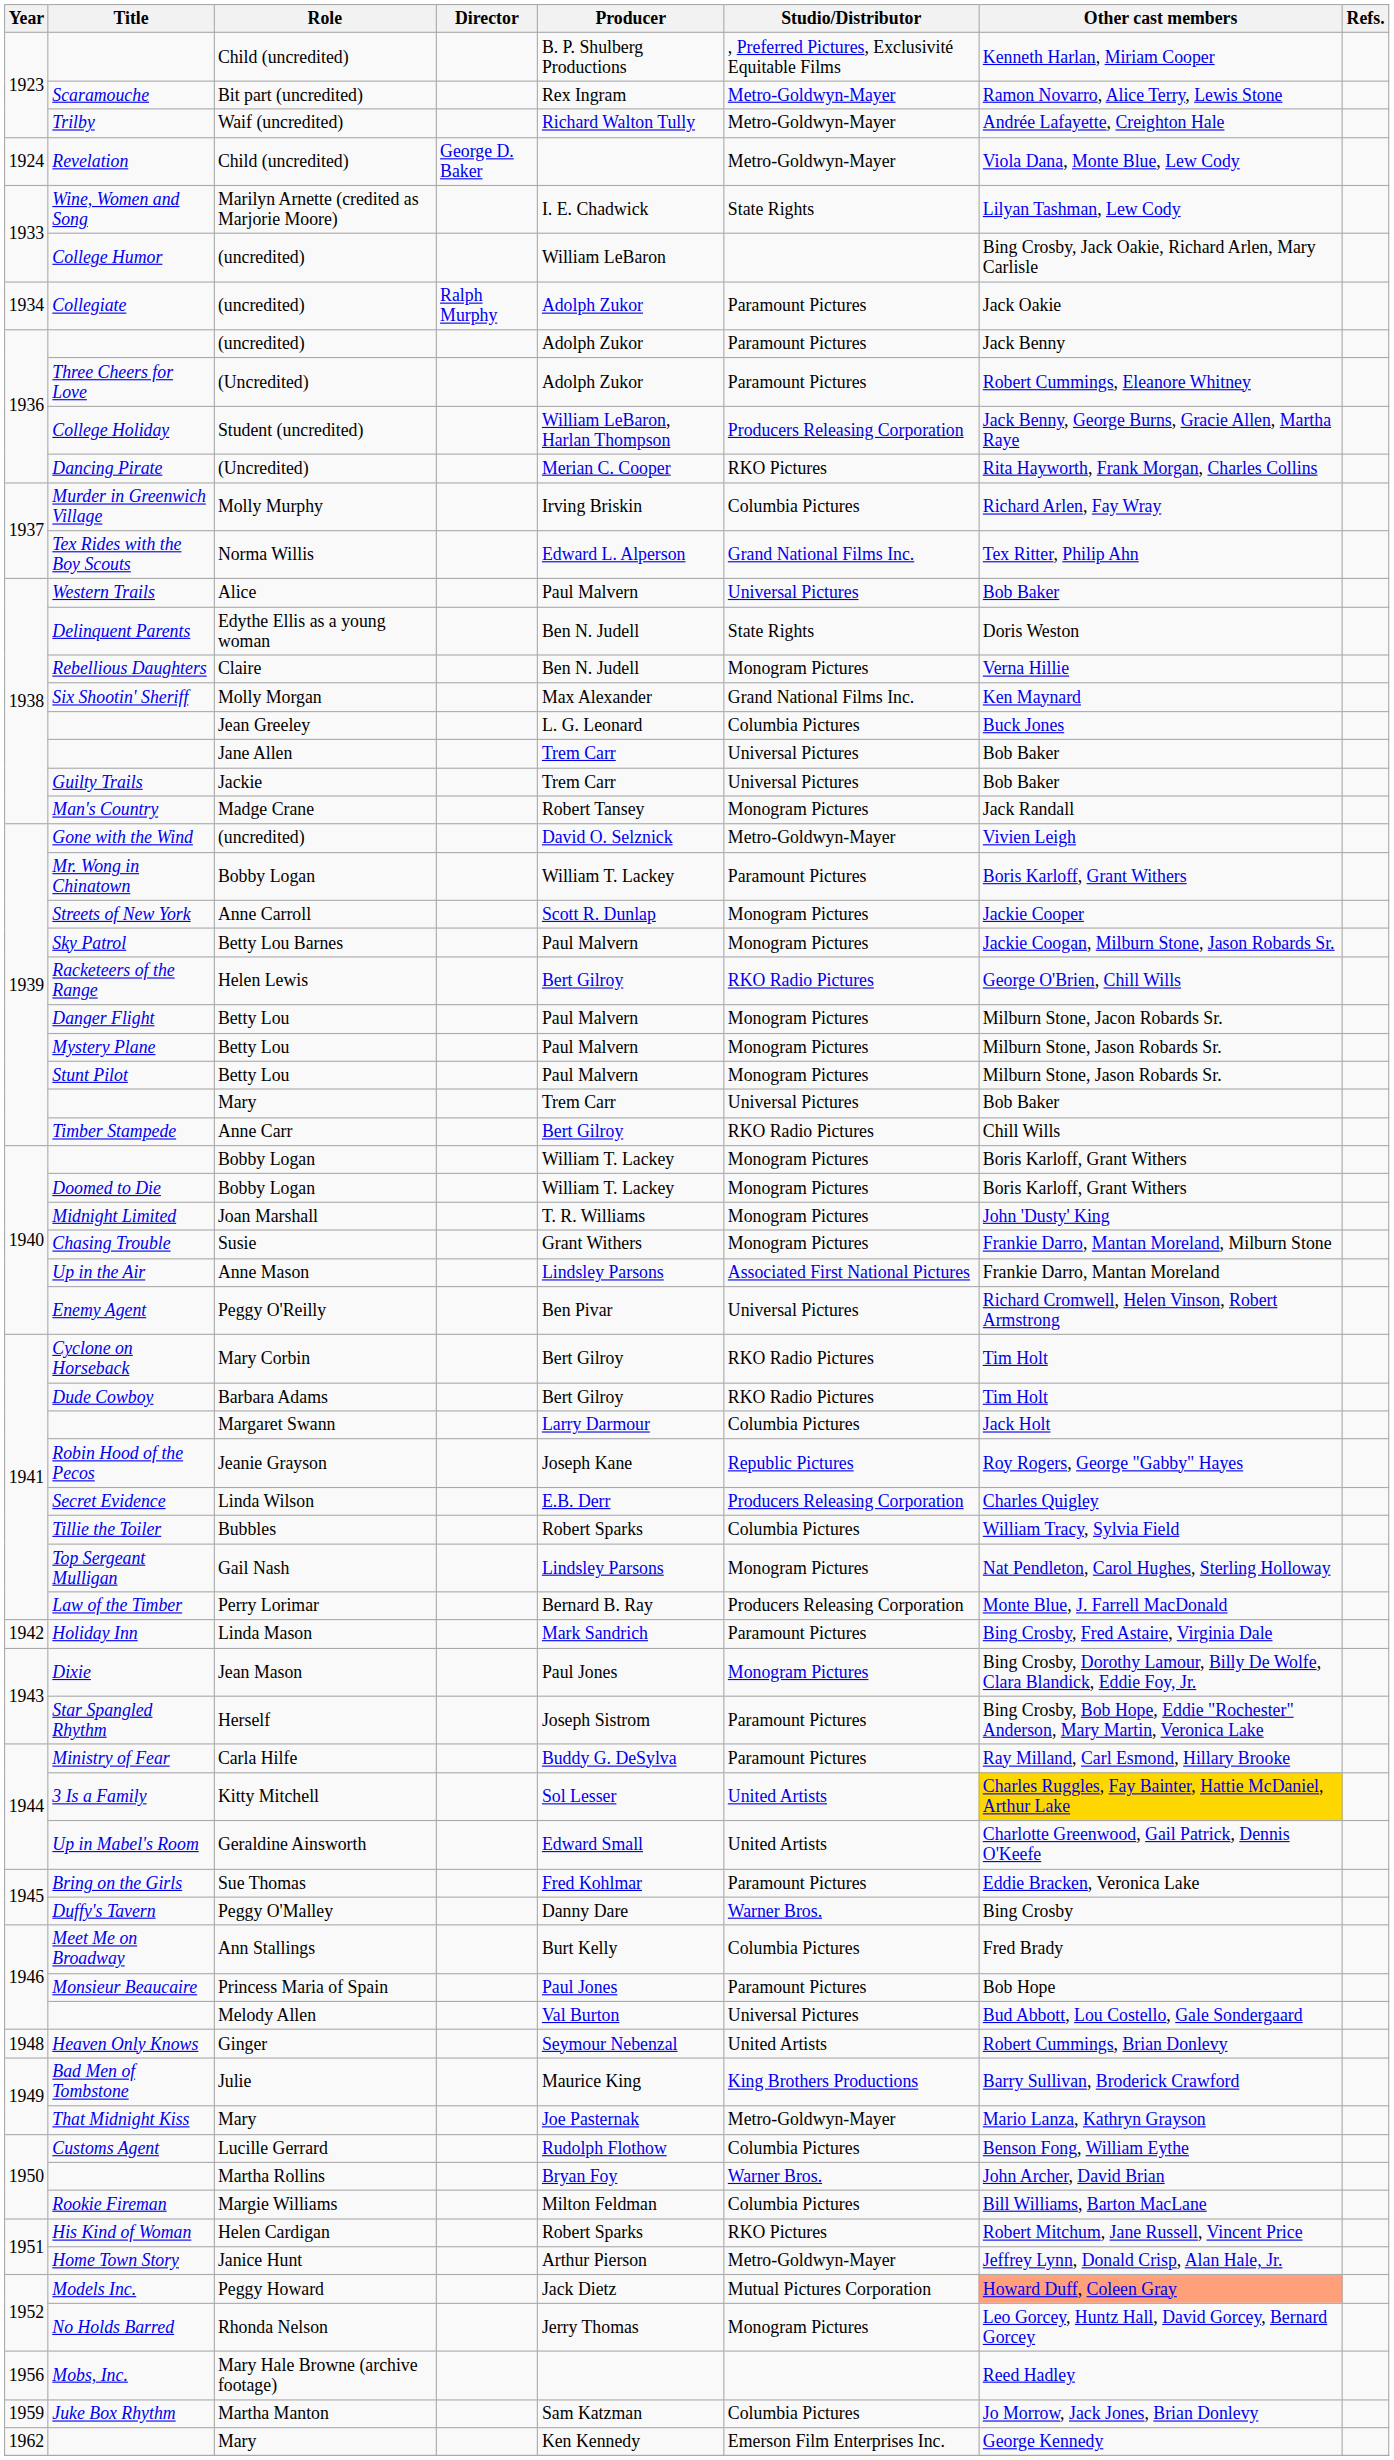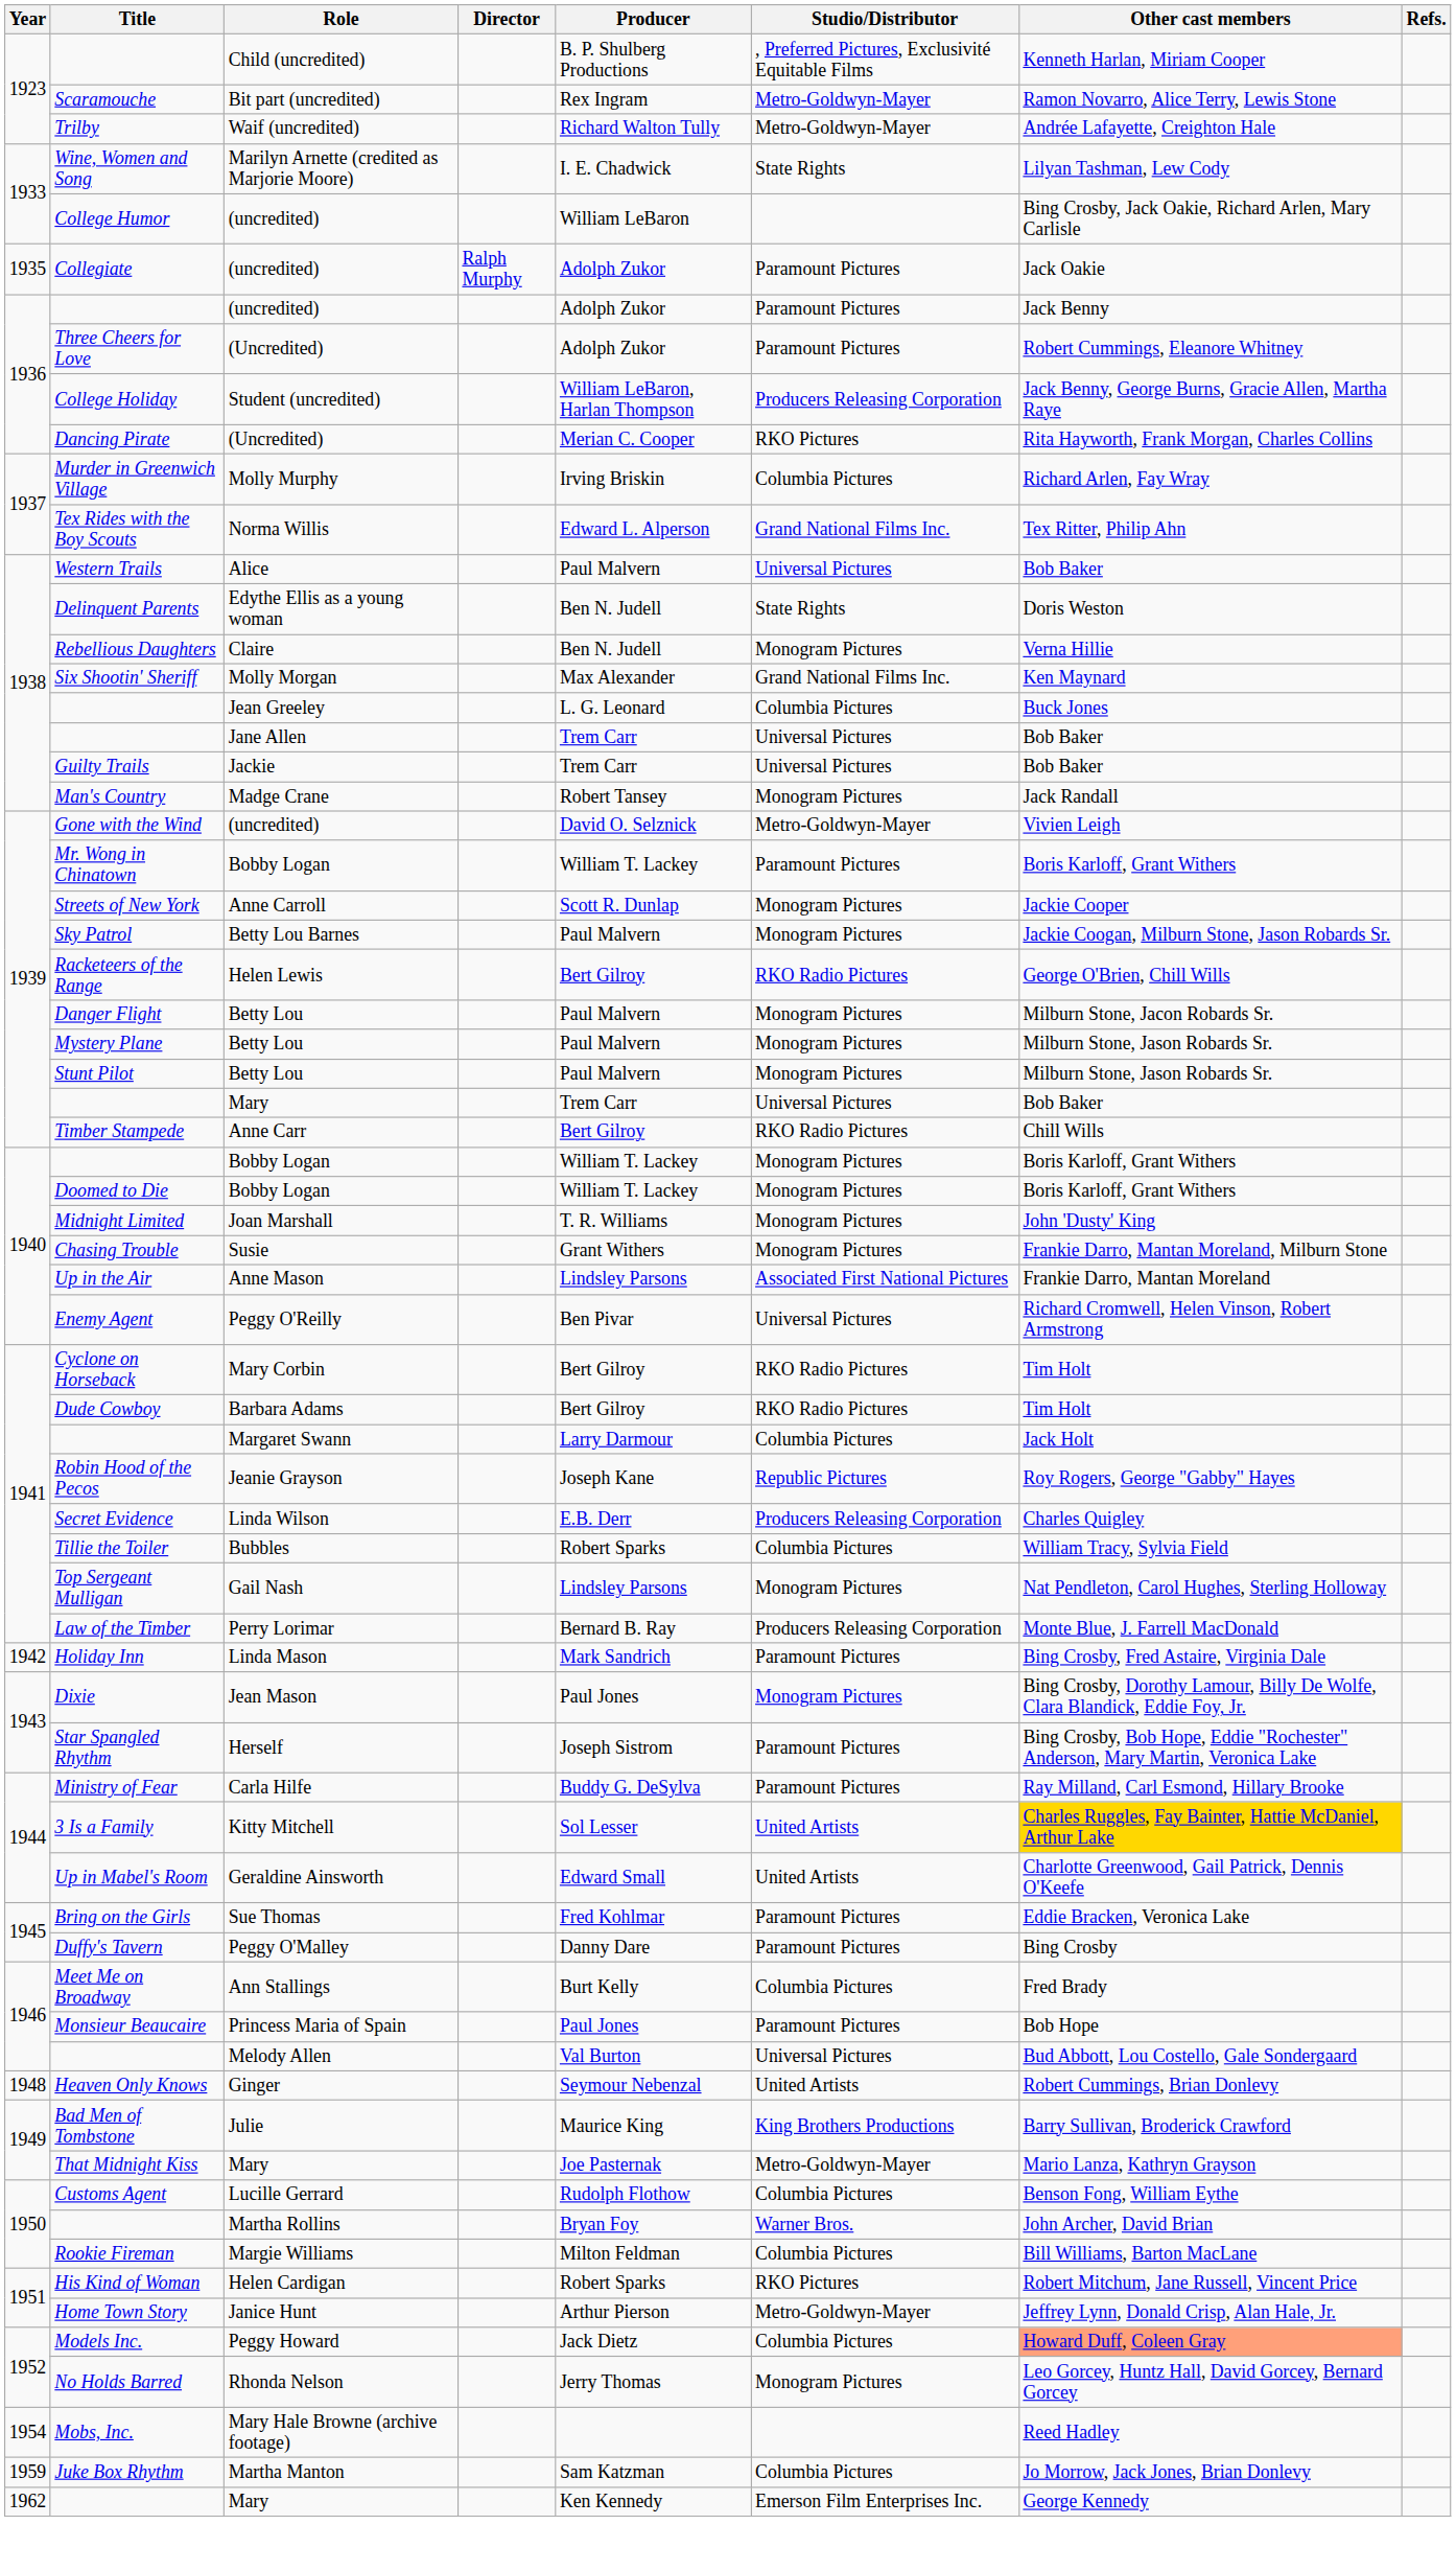- row: 1924 | Revelation | Child (uncredited) | George D. Baker | Metro-Goldwyn-Mayer | Viola Dana, Monte Blue, Lew Cody
Collegiate | Year: 1934 -> 1935
Duffy's Tavern | Studio/Distributor: Warner Bros. -> Paramount Pictures
Models Inc. | Studio/Distributor: Mutual Pictures Corporation -> Columbia Pictures
Mobs, Inc. | Year: 1956 -> 1954
